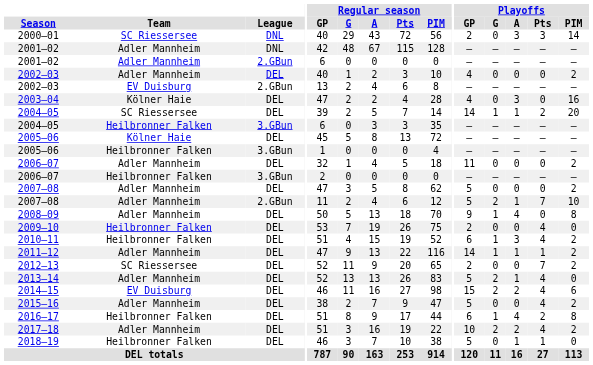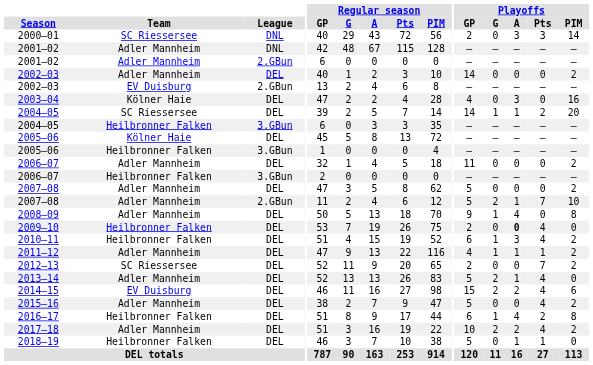2002–03 / DEL | Playoffs / GP: 4 -> 14
2009–10 | Playoffs / A: normal -> bold
2011–12 | Playoffs / GP: 14 -> 4
